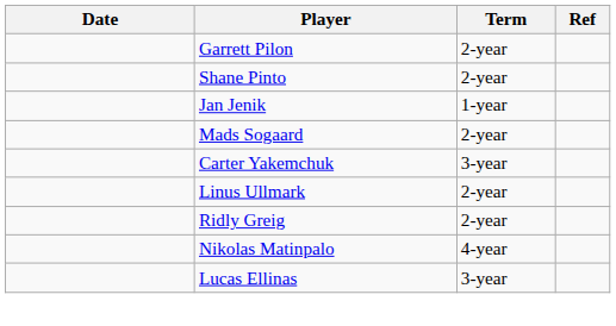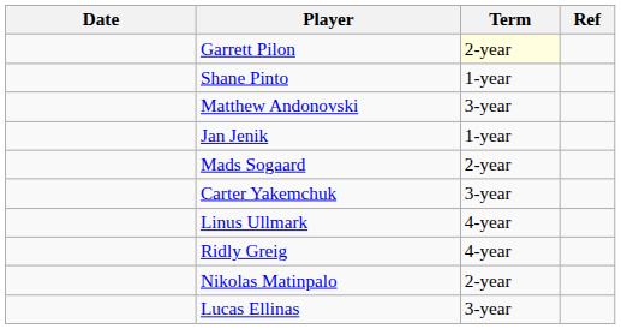Garrett Pilon | Term: no background -> lightyellow background
Shane Pinto | Term: 2-year -> 1-year
+ row: Matthew Andonovski | 3-year
Linus Ullmark | Term: 2-year -> 4-year
Ridly Greig | Term: 2-year -> 4-year
Nikolas Matinpalo | Term: 4-year -> 2-year
